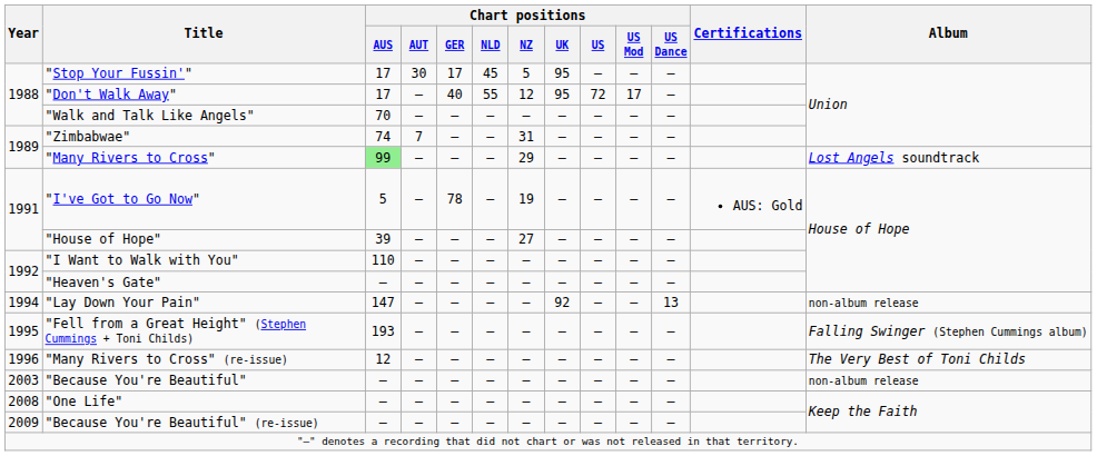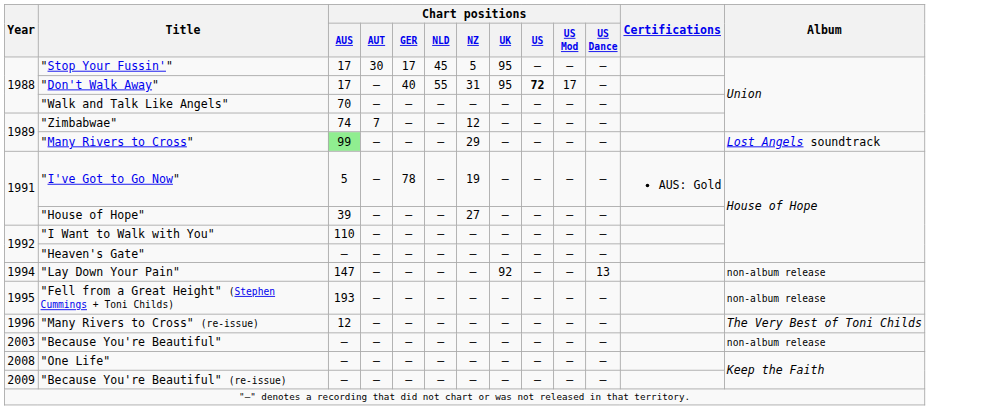"Don't Walk Away" | Chart positions / NZ: 12 -> 31
"Don't Walk Away" | Chart positions / US: normal -> bold
"Zimbabwae" | Chart positions / NZ: 31 -> 12
"Fell from a Great Height" (Stephen Cummings + Toni Childs) | Album: Falling Swinger (Stephen Cummings album) -> non-album release
